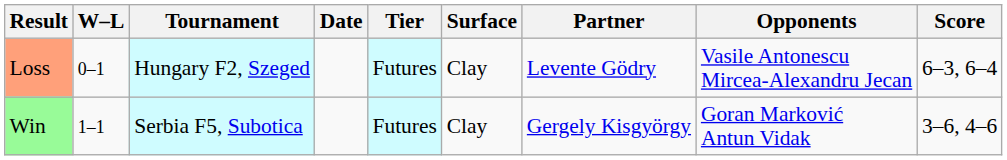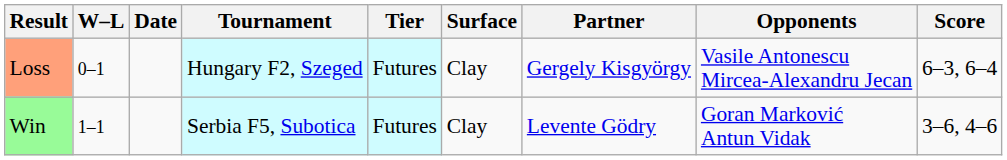columns swapped: Date <-> Tournament
Loss | Partner: Levente Gödry -> Gergely Kisgyörgy
Win | Partner: Gergely Kisgyörgy -> Levente Gödry
